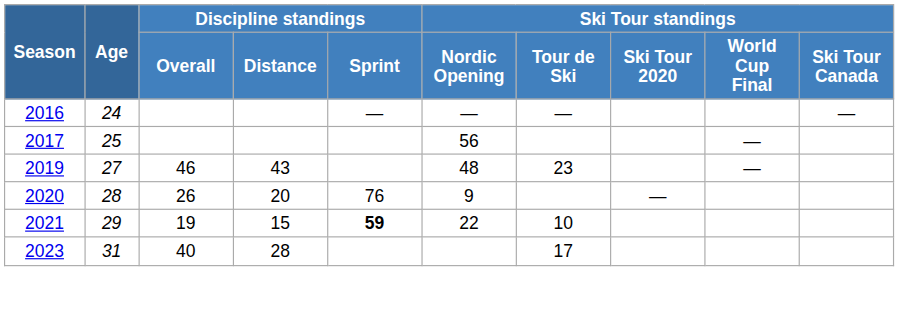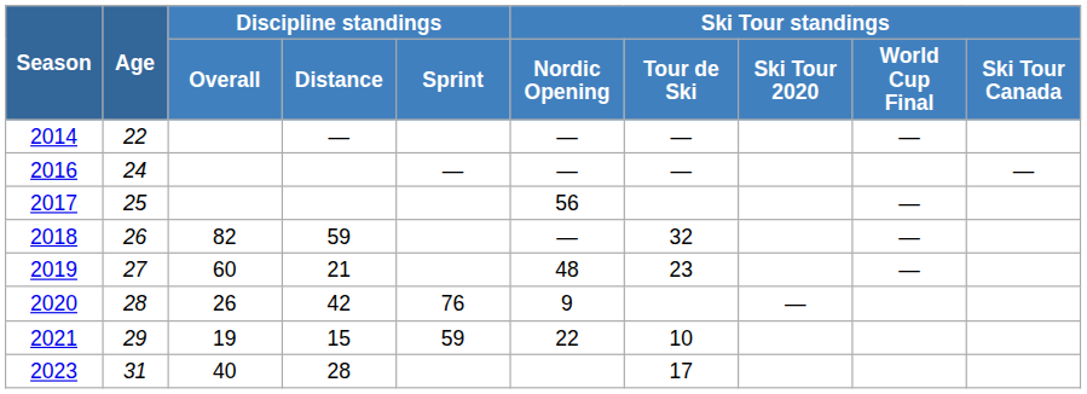+ row: 2014 | 22 | — | — | — | —
+ row: 2018 | 26 | 82 | 59 | — | 32 | —
2019 | Discipline standings / Overall: 46 -> 60
2019 | Discipline standings / Distance: 43 -> 21
2020 | Discipline standings / Distance: 20 -> 42
2021 | Discipline standings / Sprint: bold -> normal
